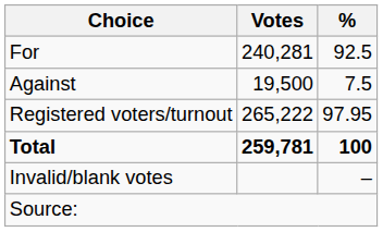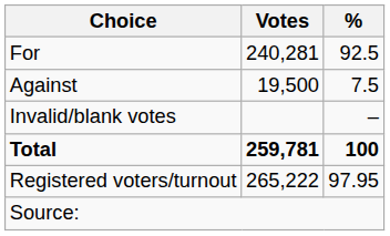rows swapped: Invalid/blank votes <-> Registered voters/turnout
